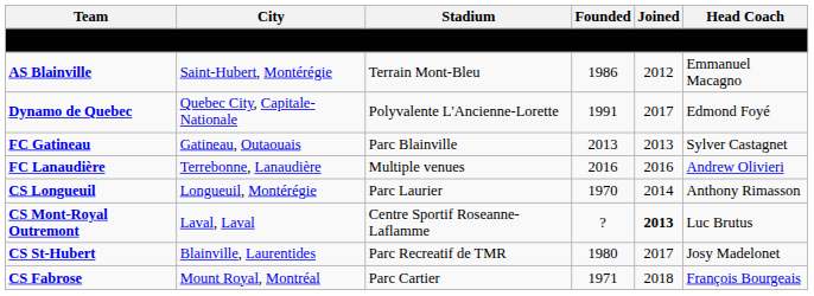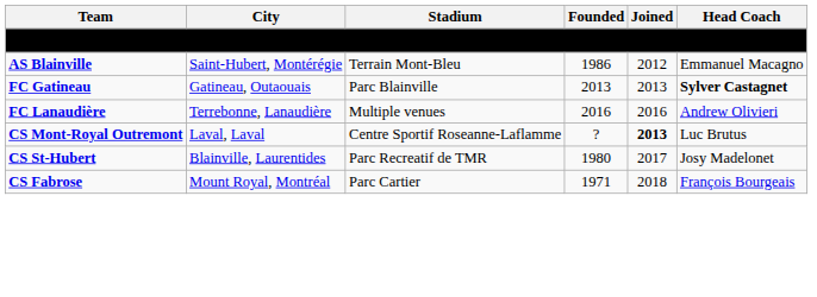- row: Dynamo de Quebec | Quebec City, Capitale-Nationale | Polyvalente L'Ancienne-Lorette | 1991 | 2017 | Edmond Foyé
FC Gatineau | Head Coach: normal -> bold
- row: CS Longueuil | Longueuil, Montérégie | Parc Laurier | 1970 | 2014 | Anthony Rimasson
